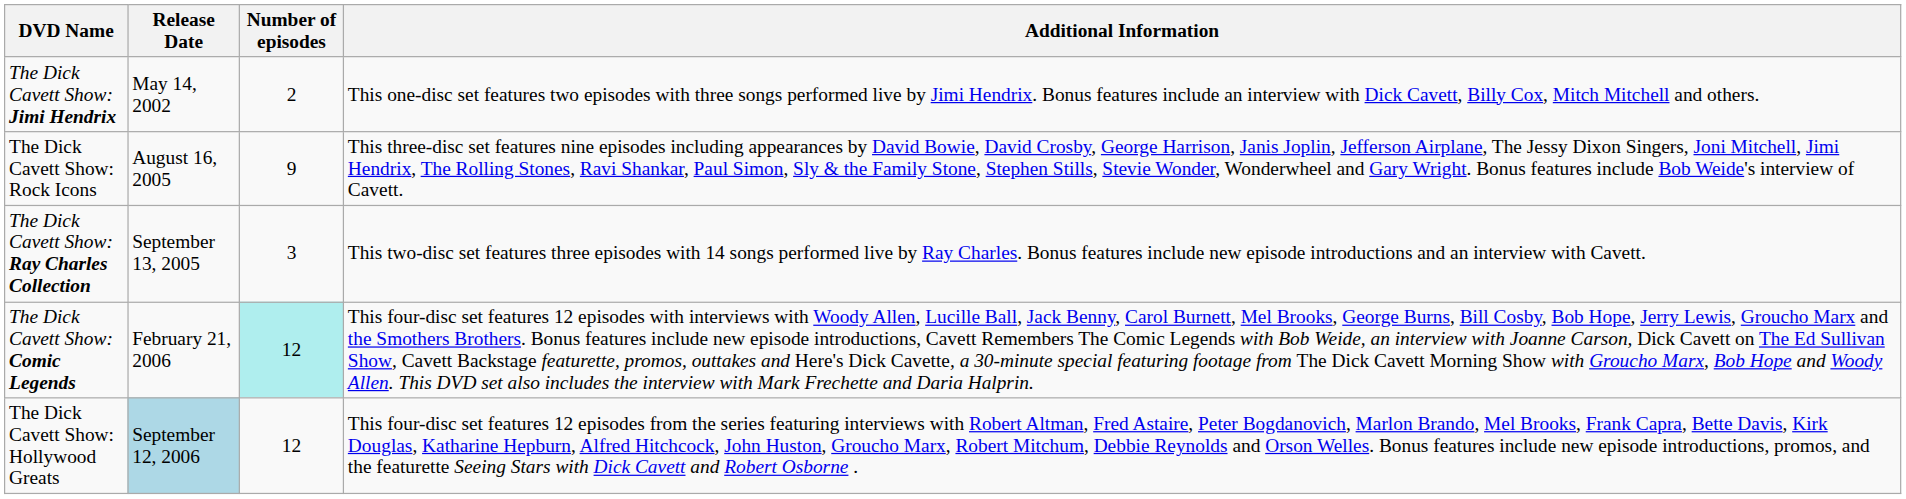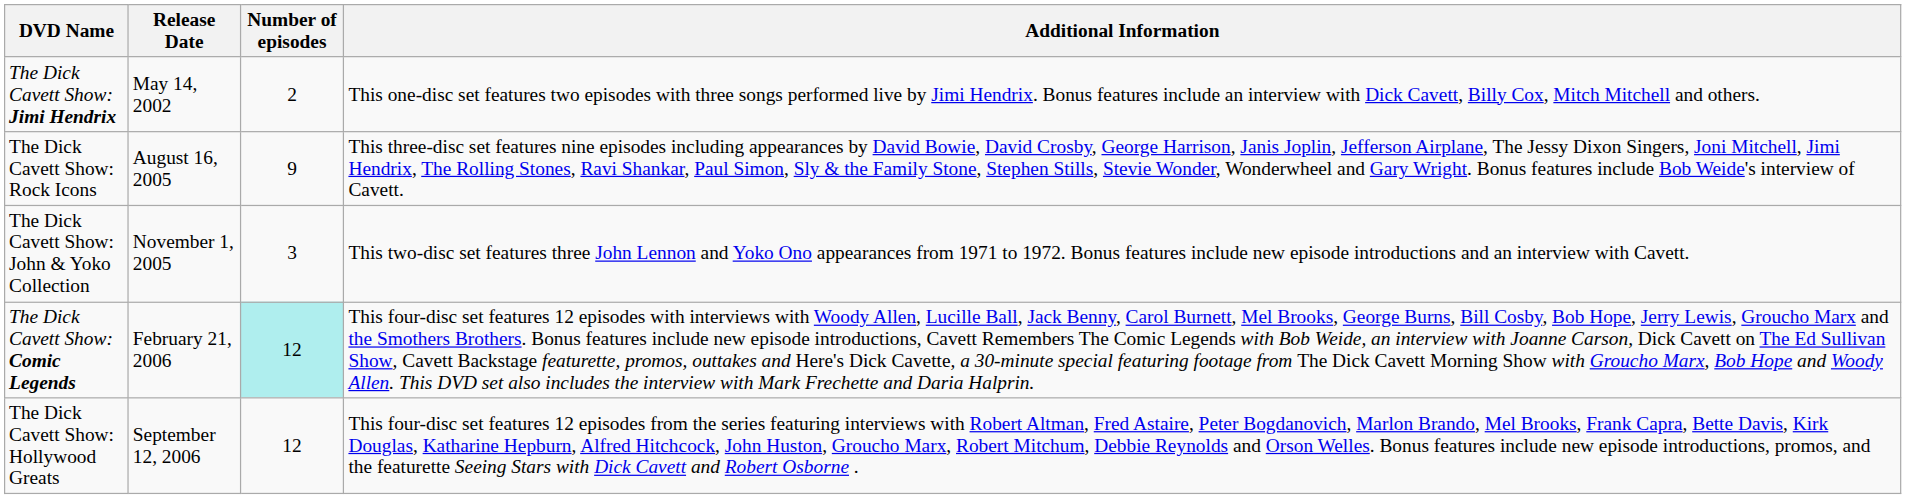- row: The Dick Cavett Show: Ray Charles Collection | September 13, 2005 | 3 | This two-disc set features three episodes with 14 songs performed live by Ray Charles. Bonus features include new episode introductions and an interview with Cavett.
+ row: The Dick Cavett Show: John & Yoko Collection | November 1, 2005 | 3 | This two-disc set features three John Lennon and Yoko Ono appearances from 1971 to 1972. Bonus features include new episode introductions and an interview with Cavett.
The Dick Cavett Show: Hollywood Greats | Release Date: lightblue background -> no background
